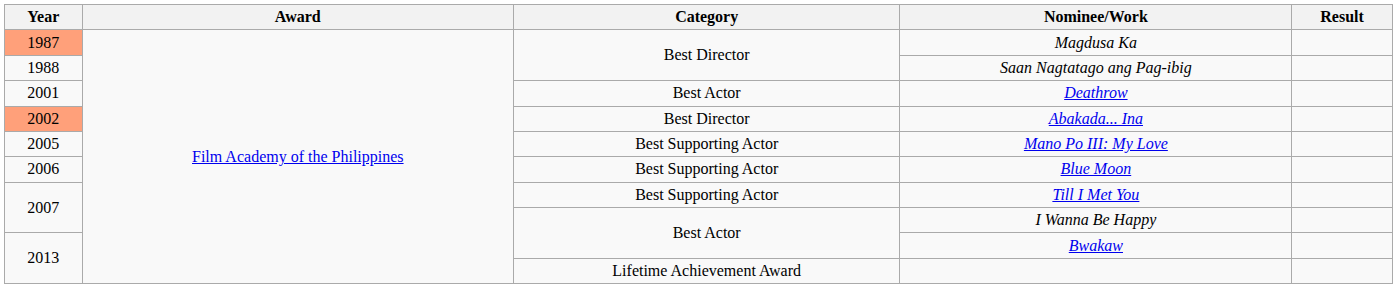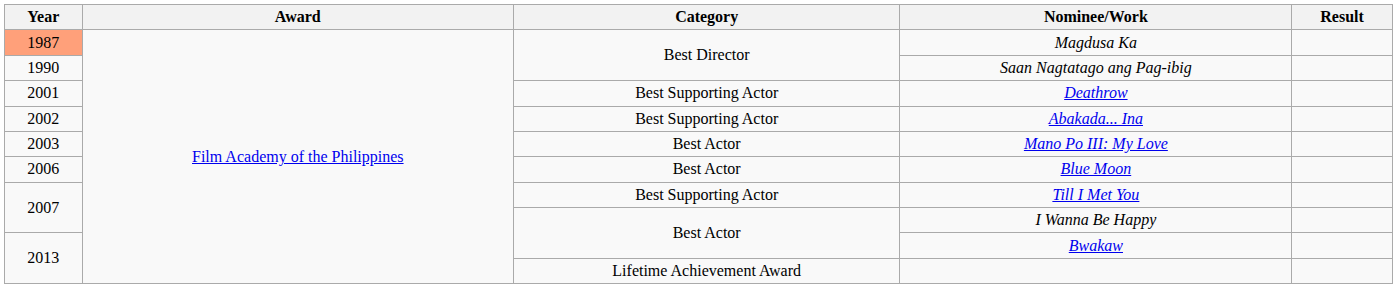Saan Nagtatago ang Pag-ibig | Year: 1988 -> 1990
Deathrow | Category: Best Actor -> Best Supporting Actor
Abakada... Ina | Year: lightsalmon background -> no background
Abakada... Ina | Category: Best Director -> Best Supporting Actor
Mano Po III: My Love | Year: 2005 -> 2003
Mano Po III: My Love | Category: Best Supporting Actor -> Best Actor
Blue Moon | Category: Best Supporting Actor -> Best Actor
